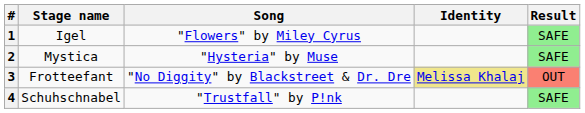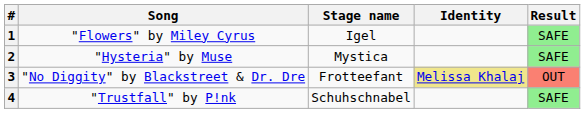columns swapped: Stage name <-> Song
